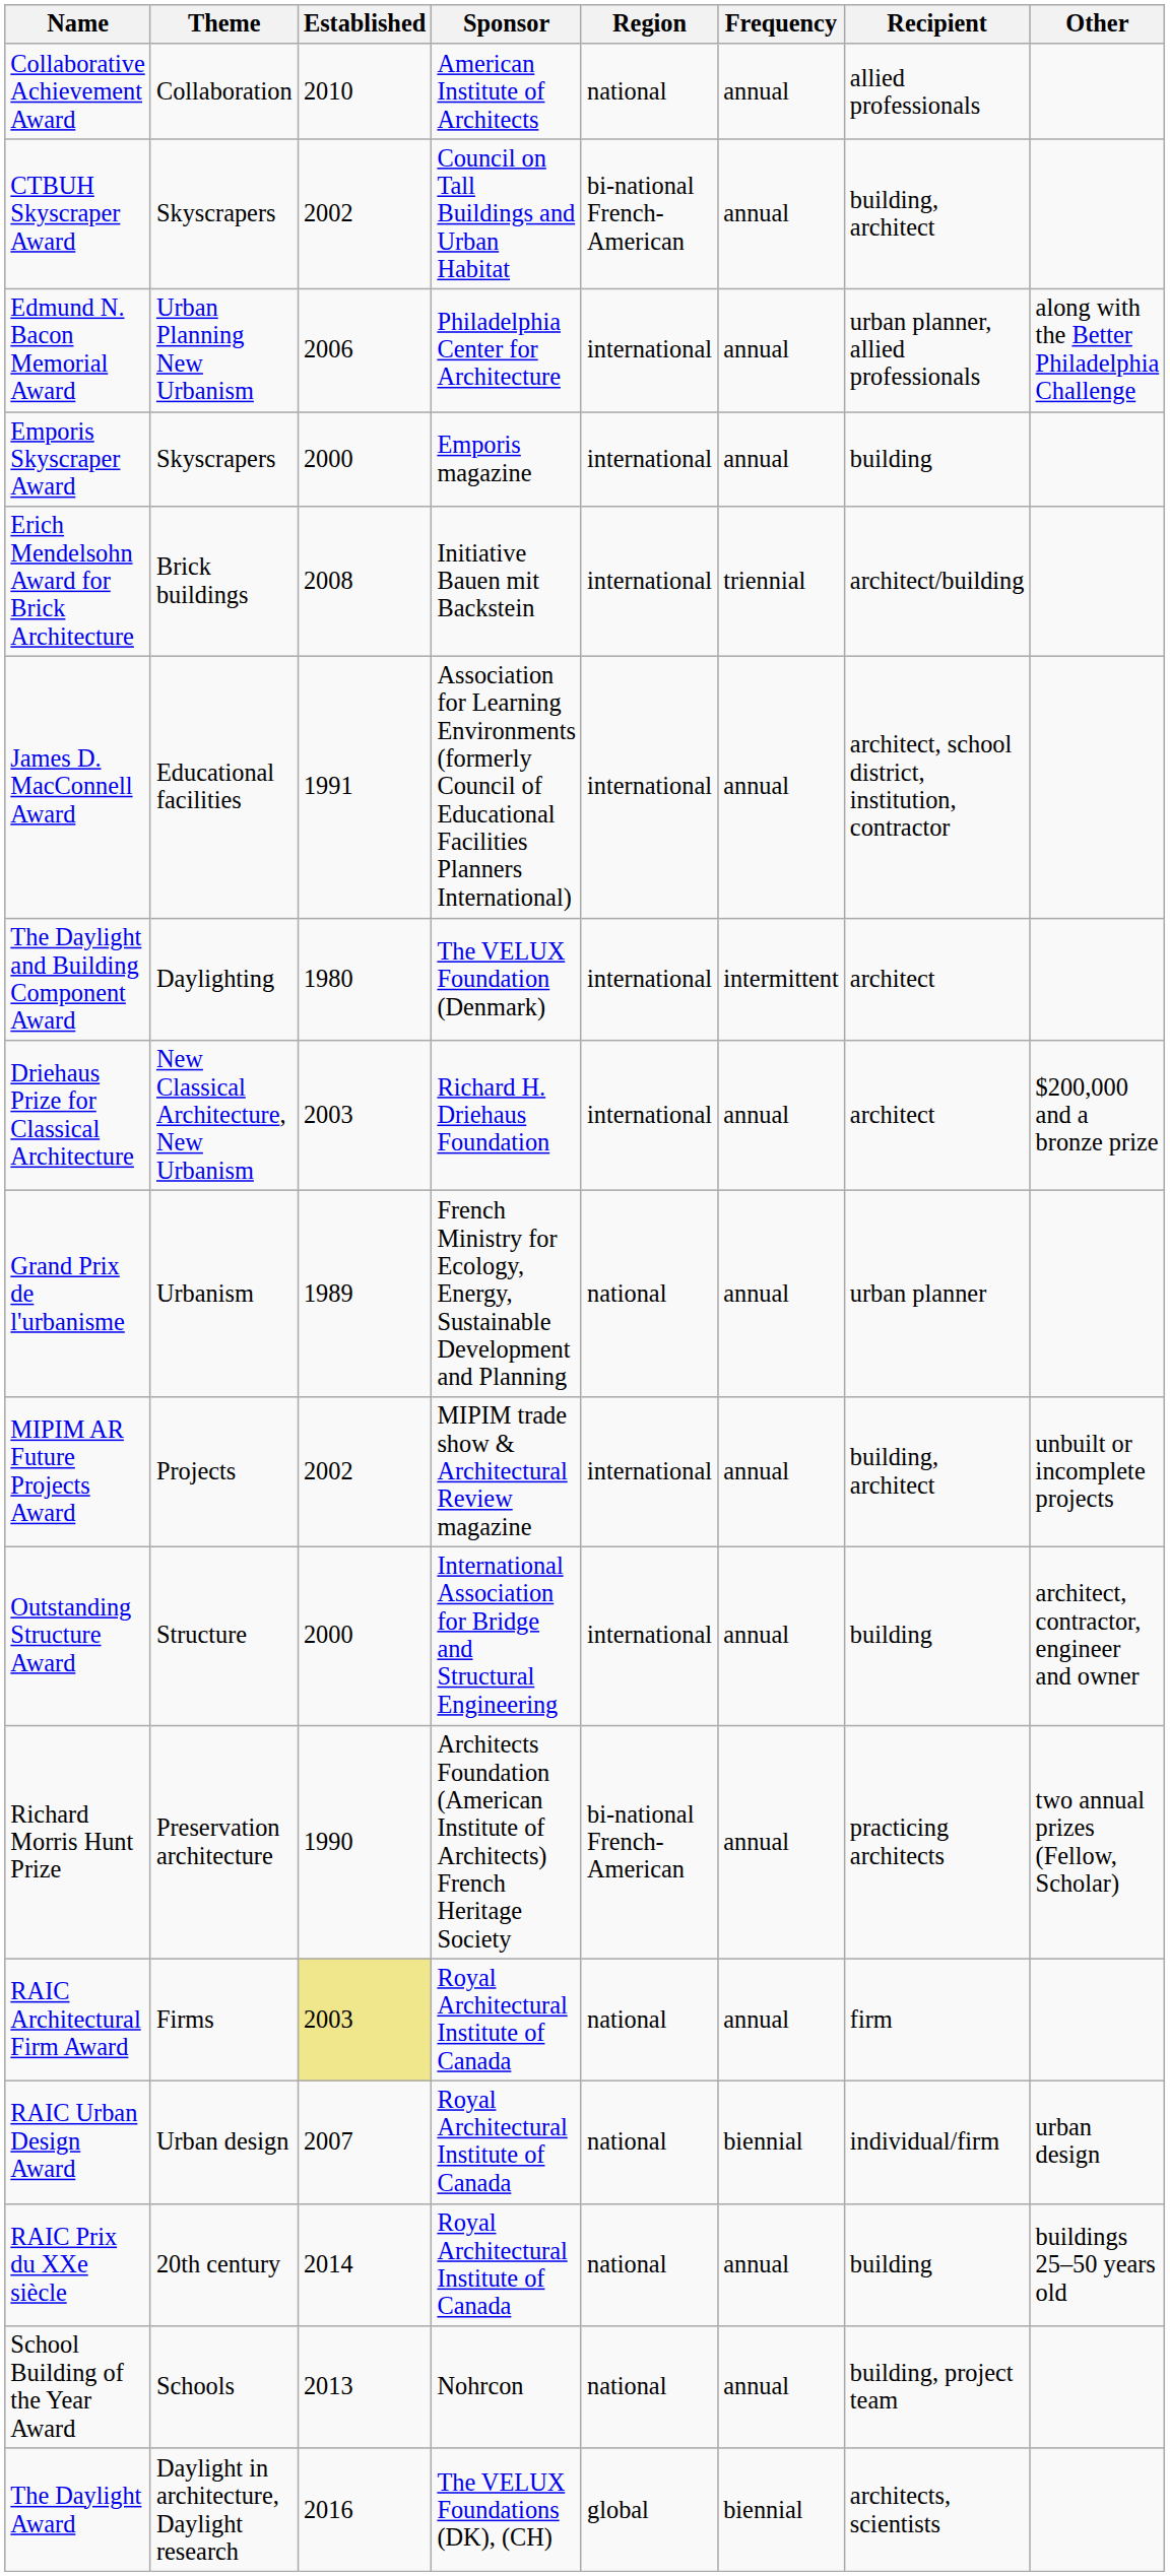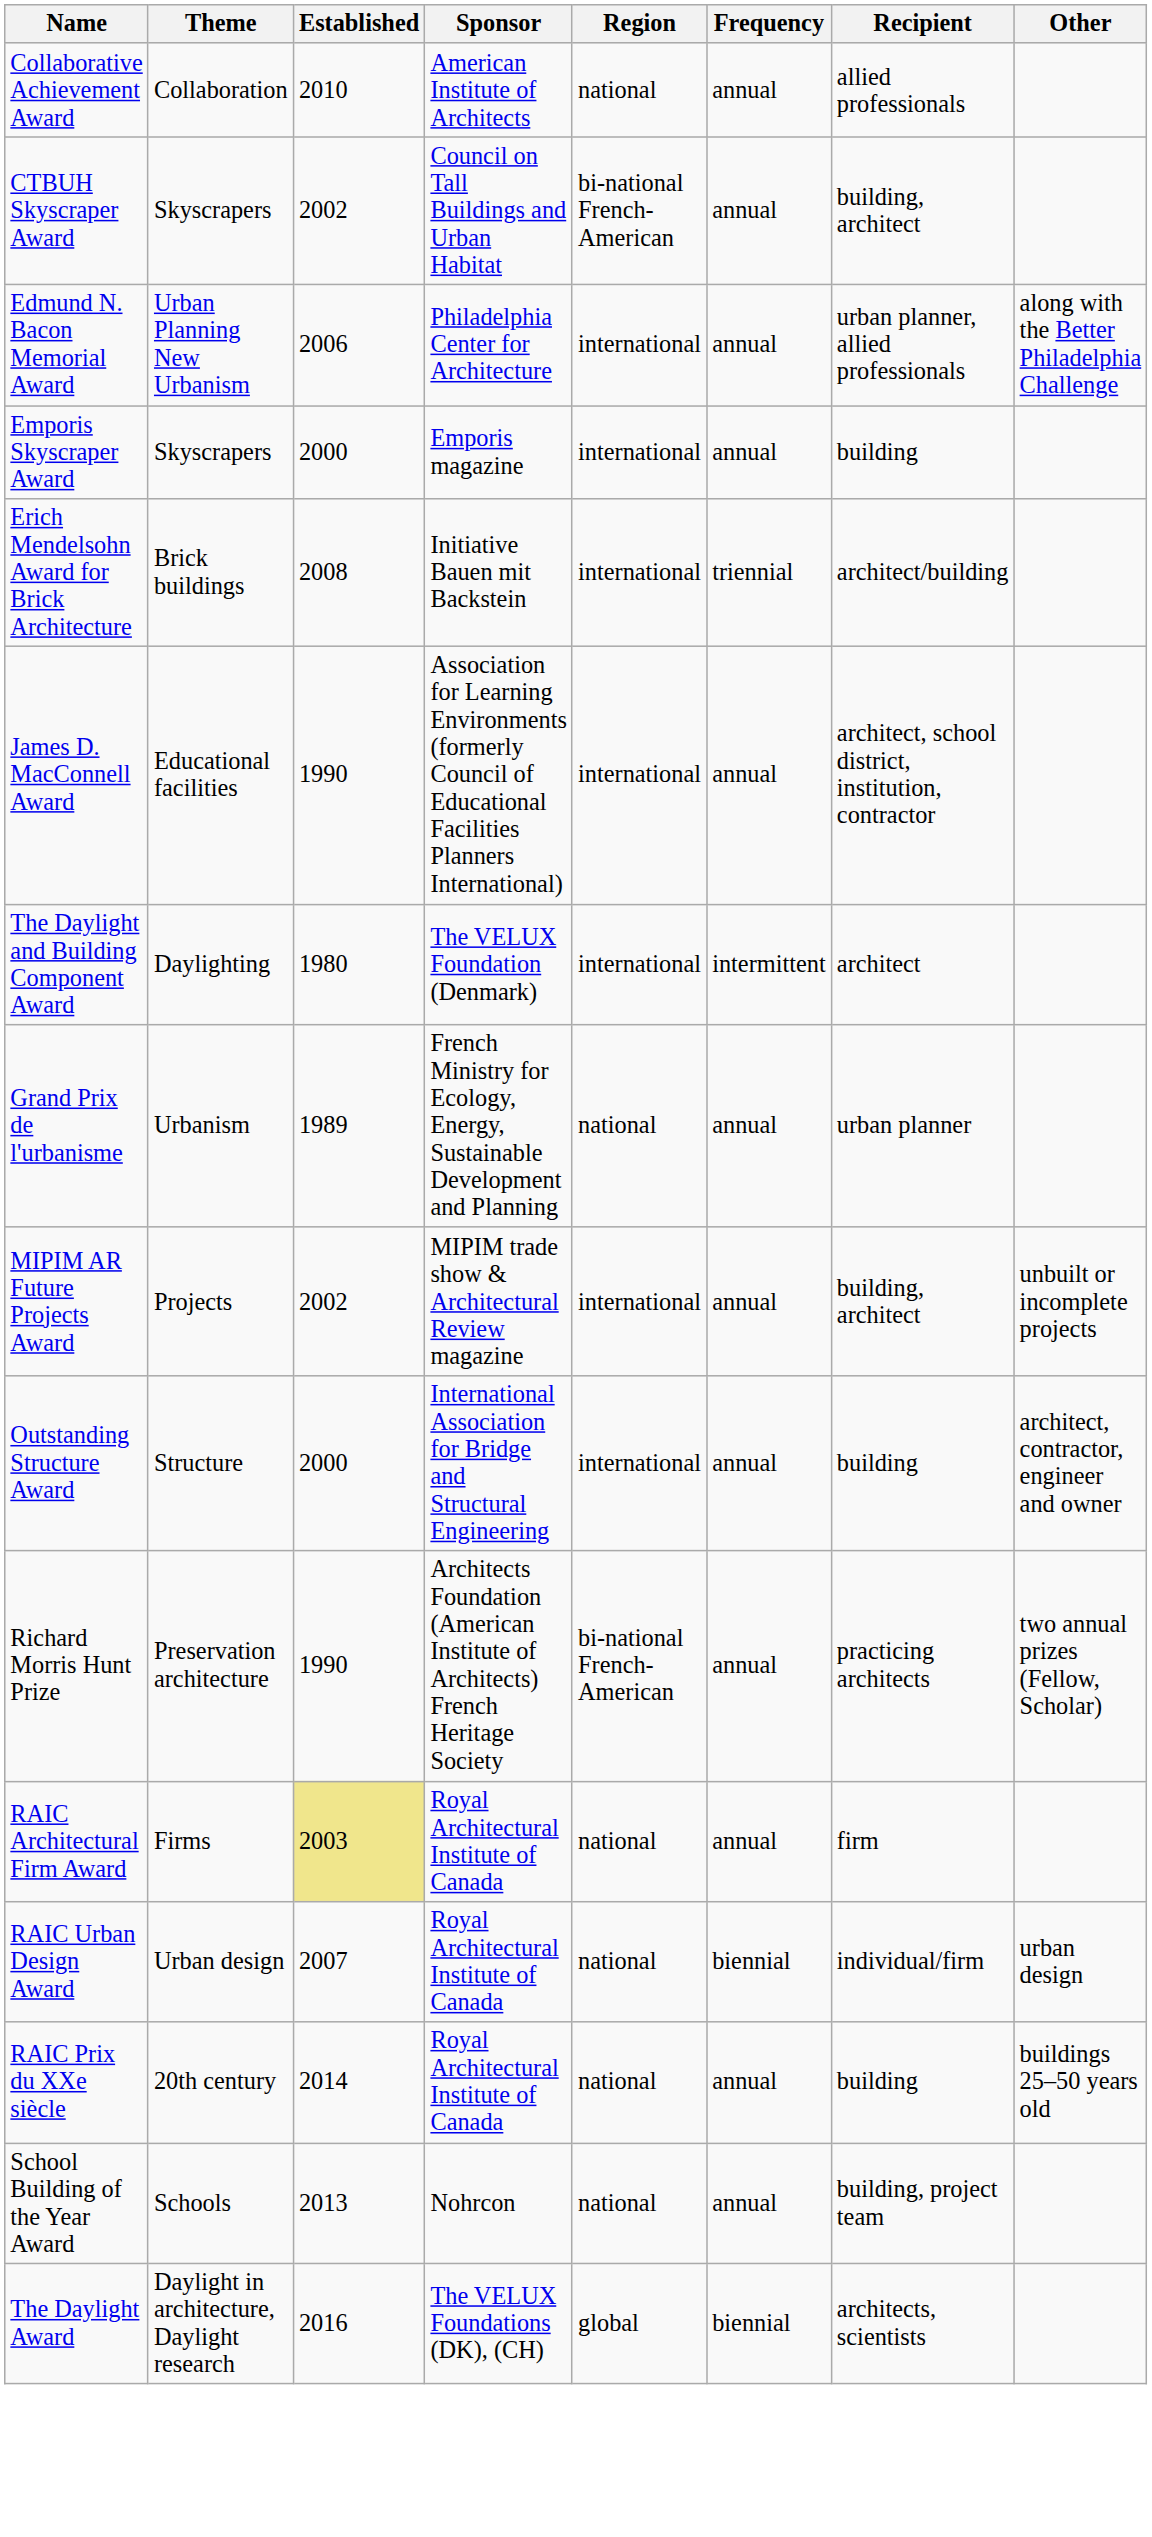James D. MacConnell Award | Established: 1991 -> 1990
- row: Driehaus Prize for Classical Architecture | New Classical Architecture, New Urbanism | 2003 | Richard H. Driehaus Foundation | international | annual | architect | $200,000 and a bronze prize
